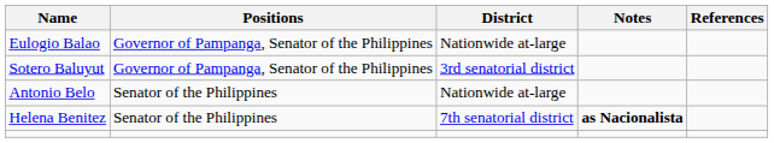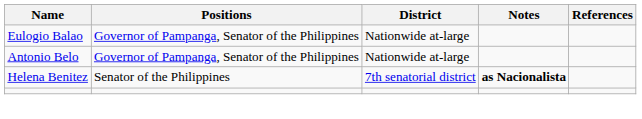- row: Sotero Baluyut | Governor of Pampanga, Senator of the Philippines | 3rd senatorial district
Antonio Belo | Positions: Senator of the Philippines -> Governor of Pampanga, Senator of the Philippines
